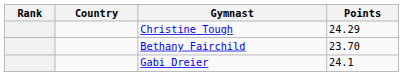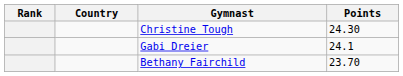Christine Tough | Points: 24.29 -> 24.30
rows swapped: Gabi Dreier <-> Bethany Fairchild
